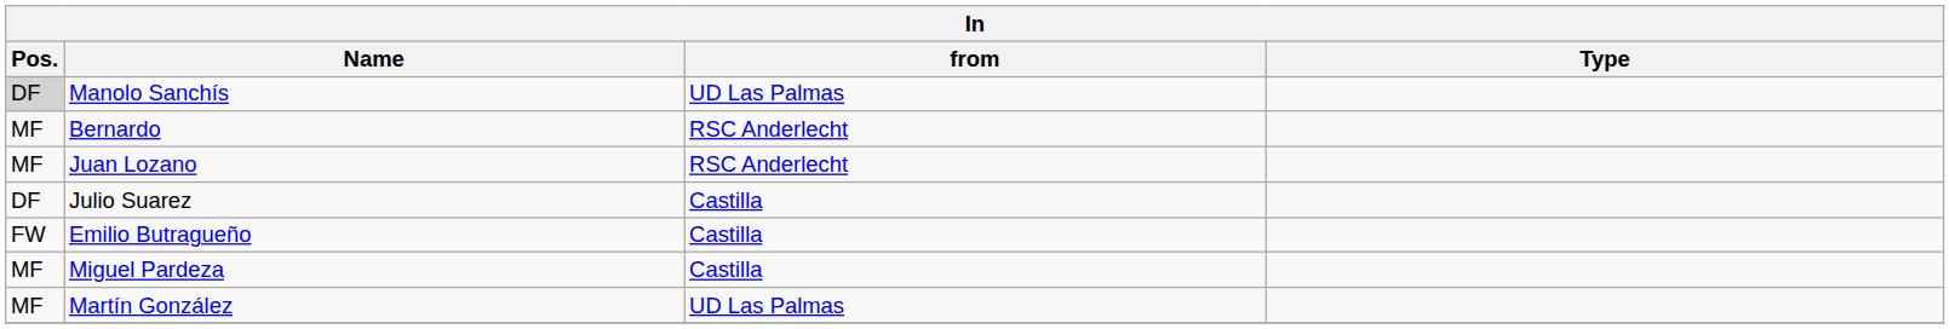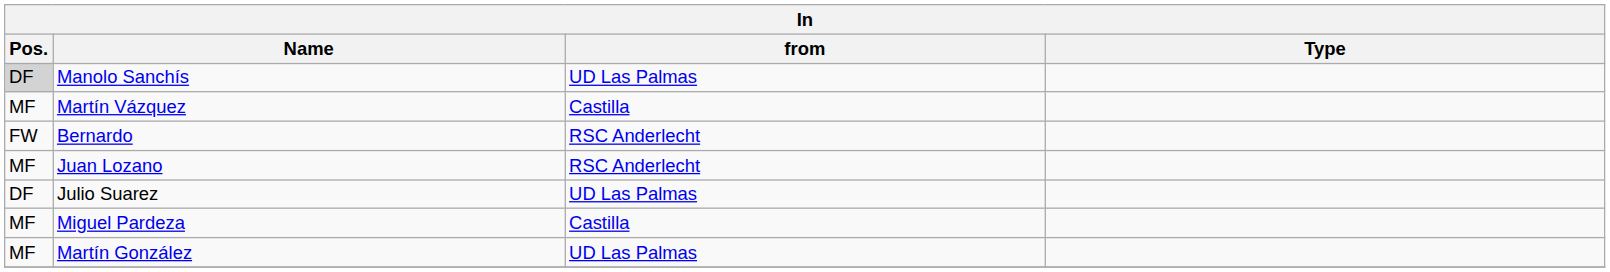+ row: MF | Martín Vázquez | Castilla
Bernardo | Pos.: MF -> FW
Julio Suarez | from: Castilla -> UD Las Palmas
- row: FW | Emilio Butragueño | Castilla
